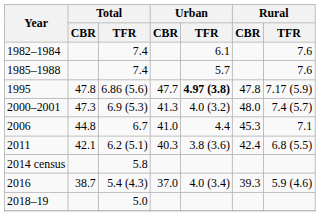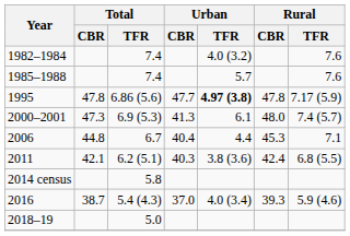1982–1984 | Urban / TFR: 6.1 -> 4.0 (3.2)
2000–2001 | Urban / TFR: 4.0 (3.2) -> 6.1
2006 | Urban / CBR: 41.0 -> 40.4
